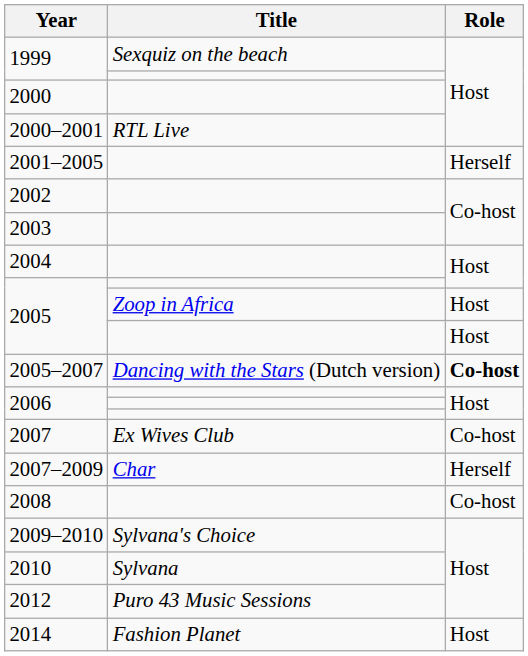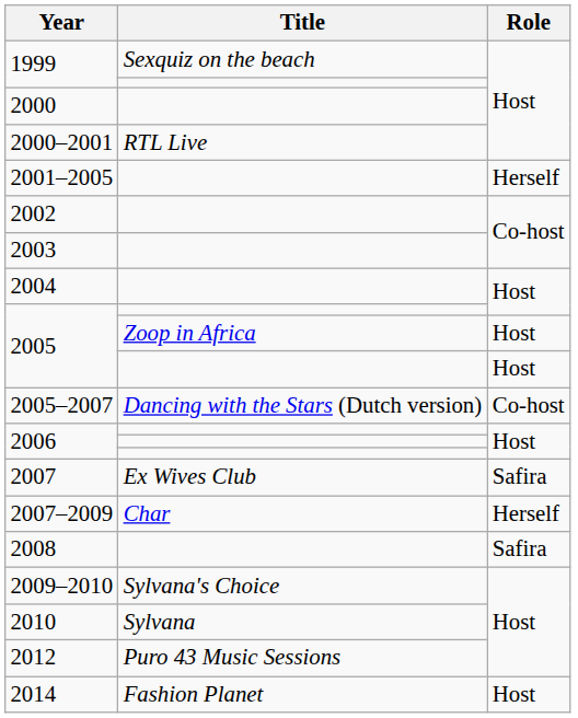2005–2007 | Role: bold -> normal
2007 | Role: Co-host -> Safira
2008 | Role: Co-host -> Safira
